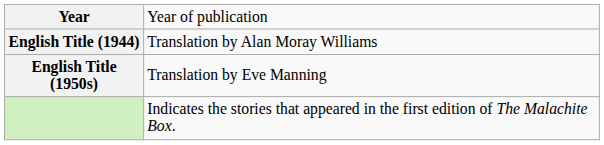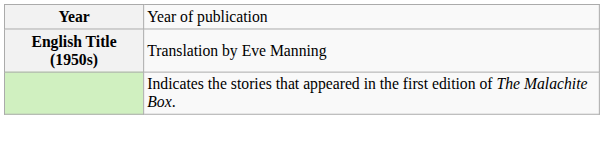- row: English Title (1944) | Translation by Alan Moray Williams
